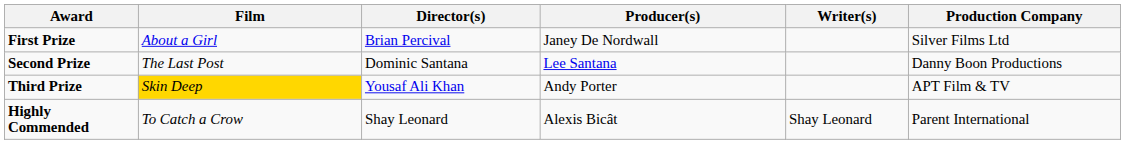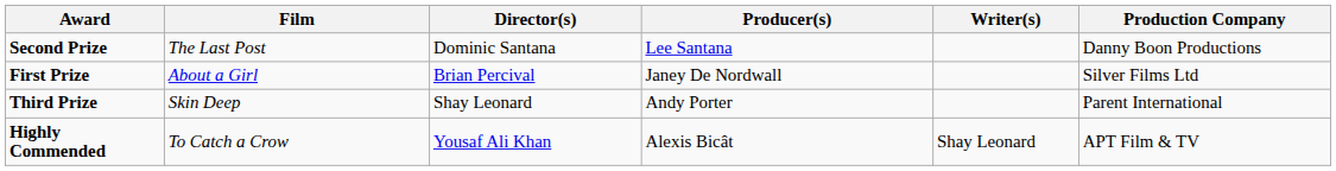rows swapped: First Prize <-> Second Prize
Third Prize | Film: gold background -> no background
Third Prize | Director(s): Yousaf Ali Khan -> Shay Leonard
Third Prize | Production Company: APT Film & TV -> Parent International
Highly Commended | Director(s): Shay Leonard -> Yousaf Ali Khan
Highly Commended | Production Company: Parent International -> APT Film & TV
